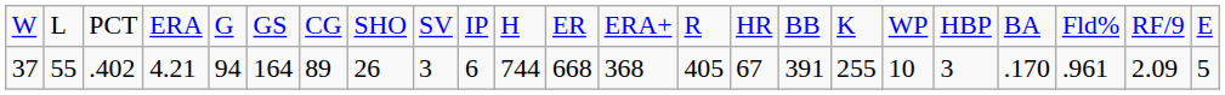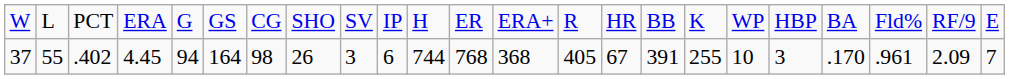37 | column 4: 4.21 -> 4.45
37 | column 7: 89 -> 98
37 | column 12: 668 -> 768
37 | column 23: 5 -> 7
